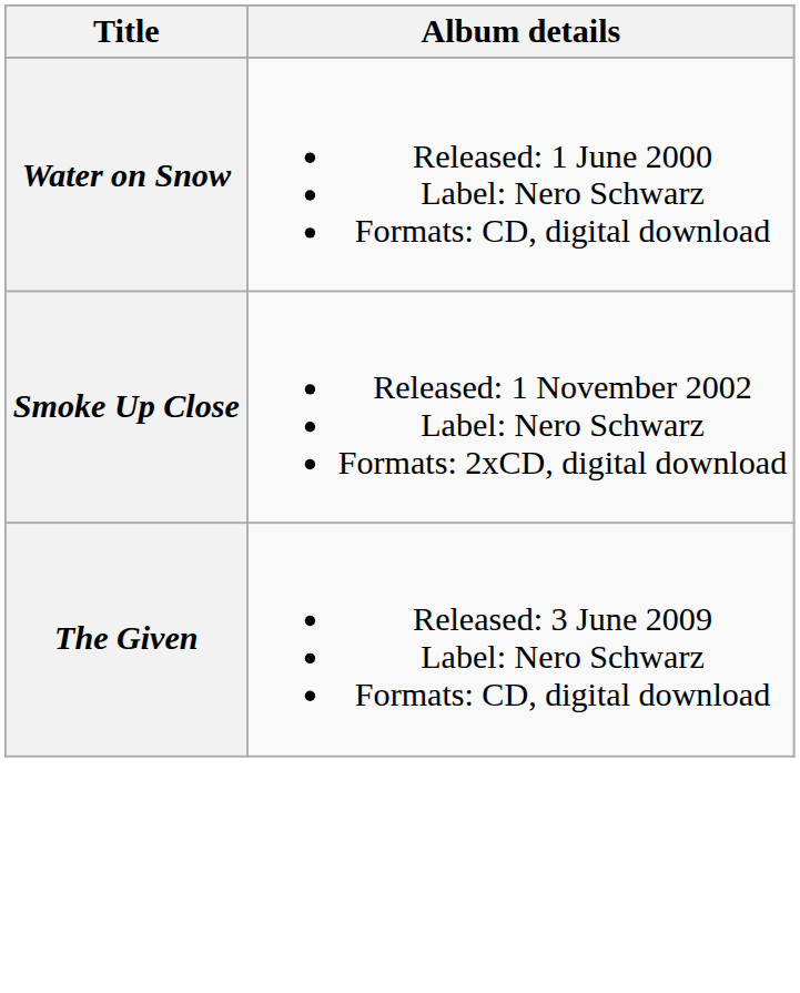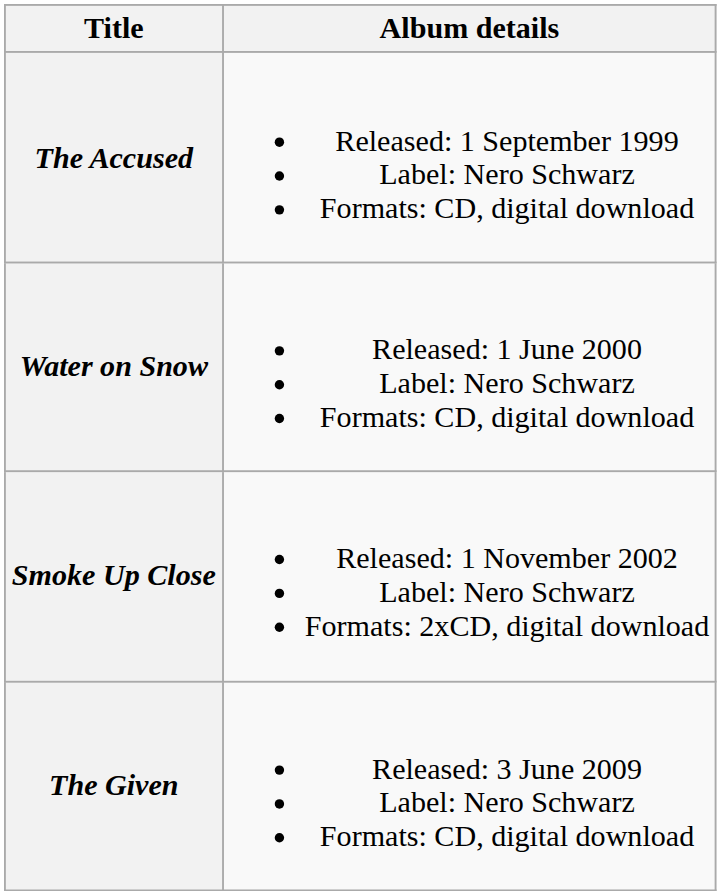+ row: The Accused | Released: 1 September 1999 Label: Nero Schwarz Formats: CD, digital download
